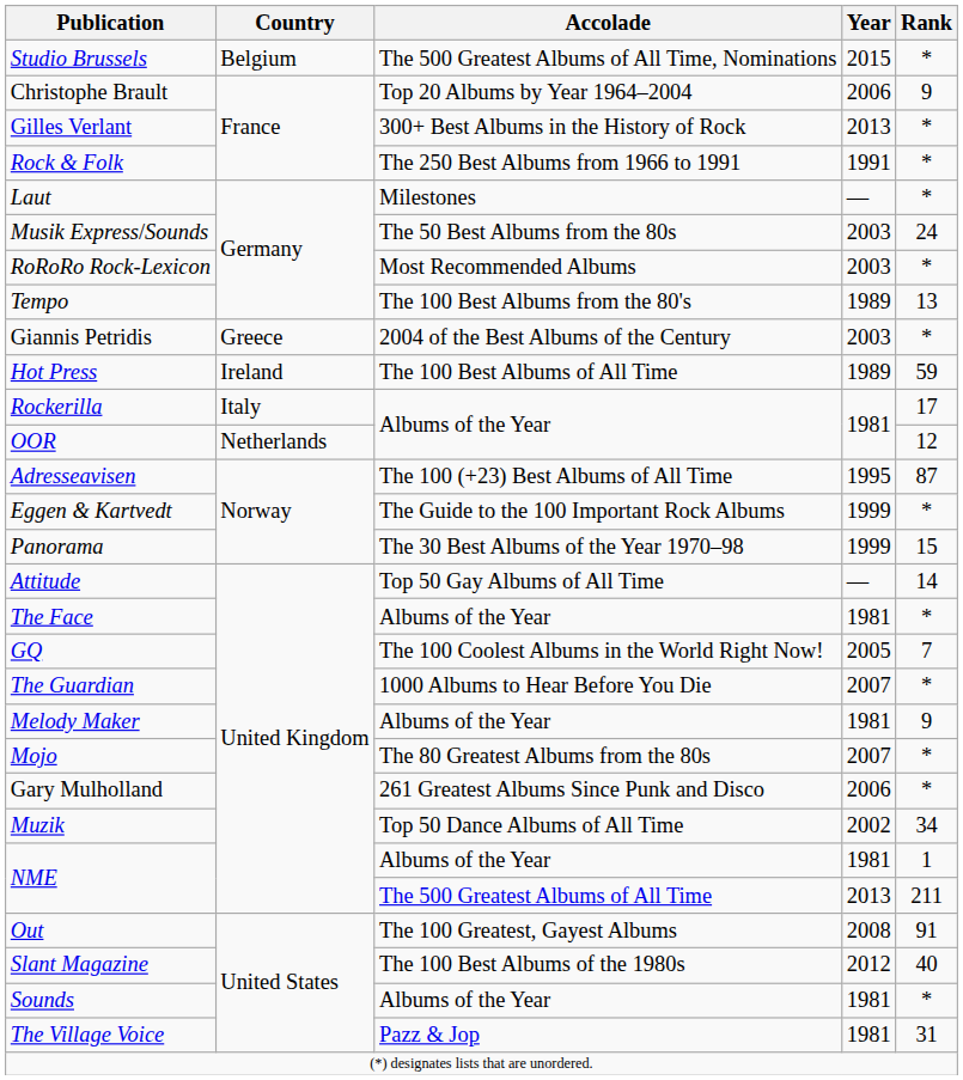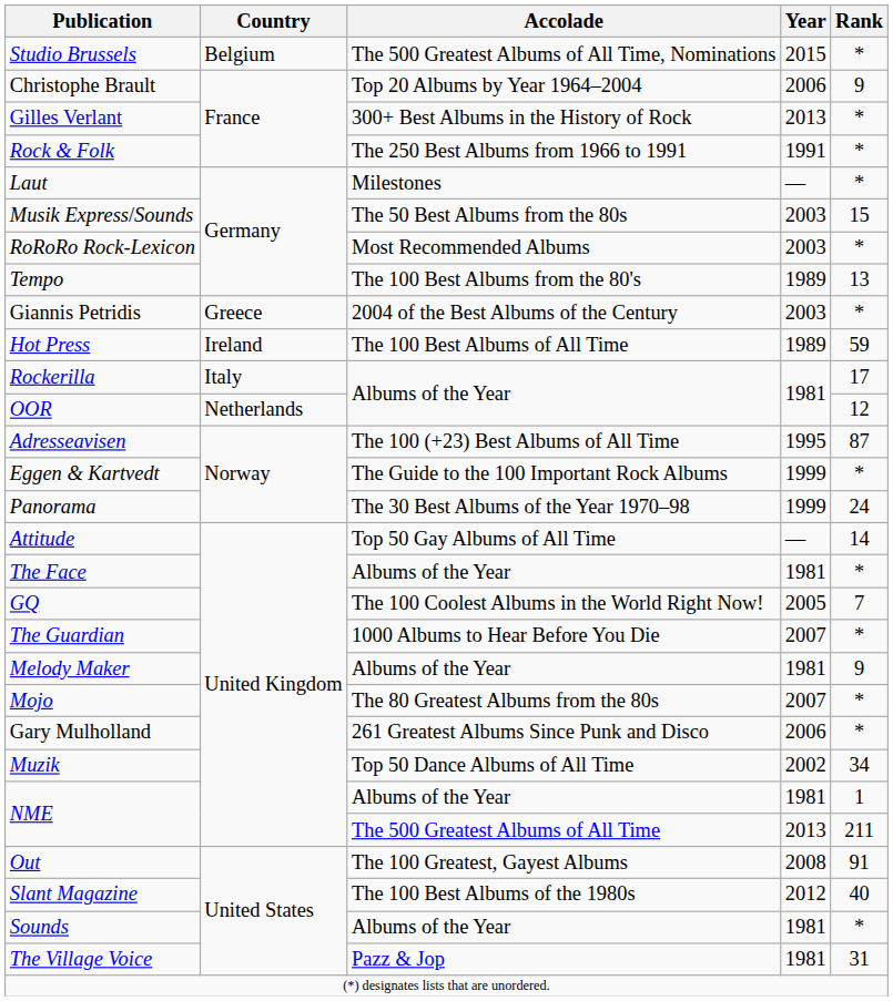Musik Express/Sounds | Rank: 24 -> 15
Panorama | Rank: 15 -> 24
